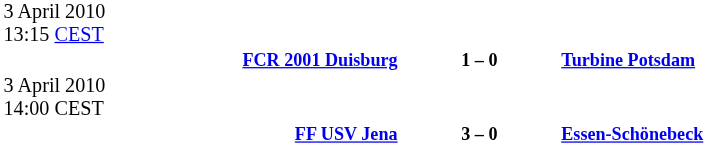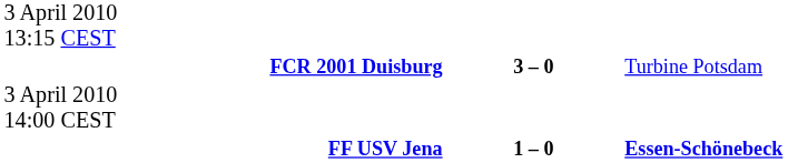FCR 2001 Duisburg | column 2: 1 – 0 -> 3 – 0
FCR 2001 Duisburg | column 3: bold -> normal
FF USV Jena | column 2: 3 – 0 -> 1 – 0
